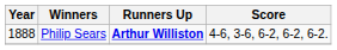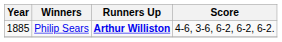Philip Sears | Year: 1888 -> 1885
